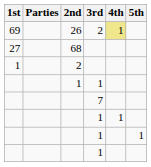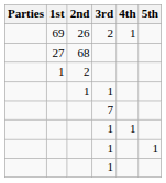columns swapped: Parties <-> 1st
26 | 4th: khaki background -> no background
